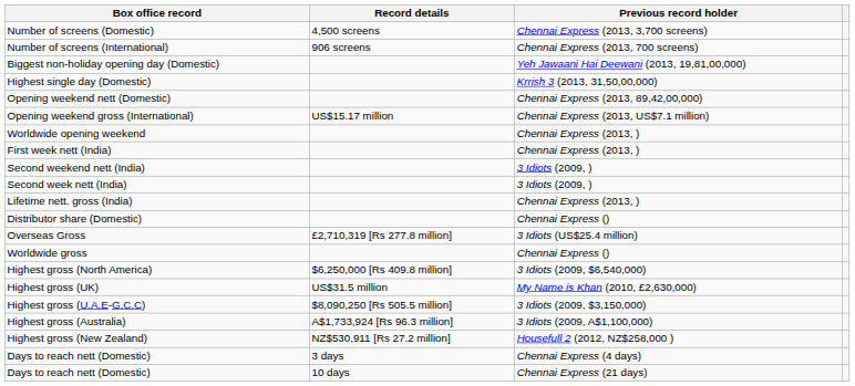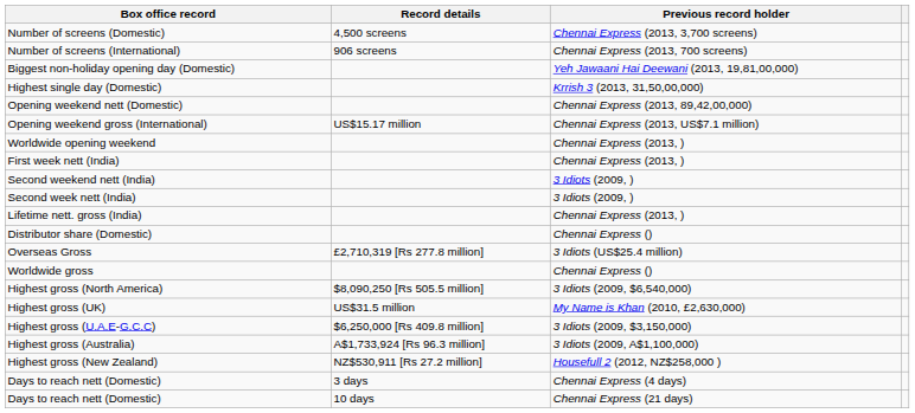Highest gross (North America) | Record details: $6,250,000 [Rs 409.8 million] -> $8,090,250 [Rs 505.5 million]
Highest gross (U.A.E-G.C.C) | Record details: $8,090,250 [Rs 505.5 million] -> $6,250,000 [Rs 409.8 million]
